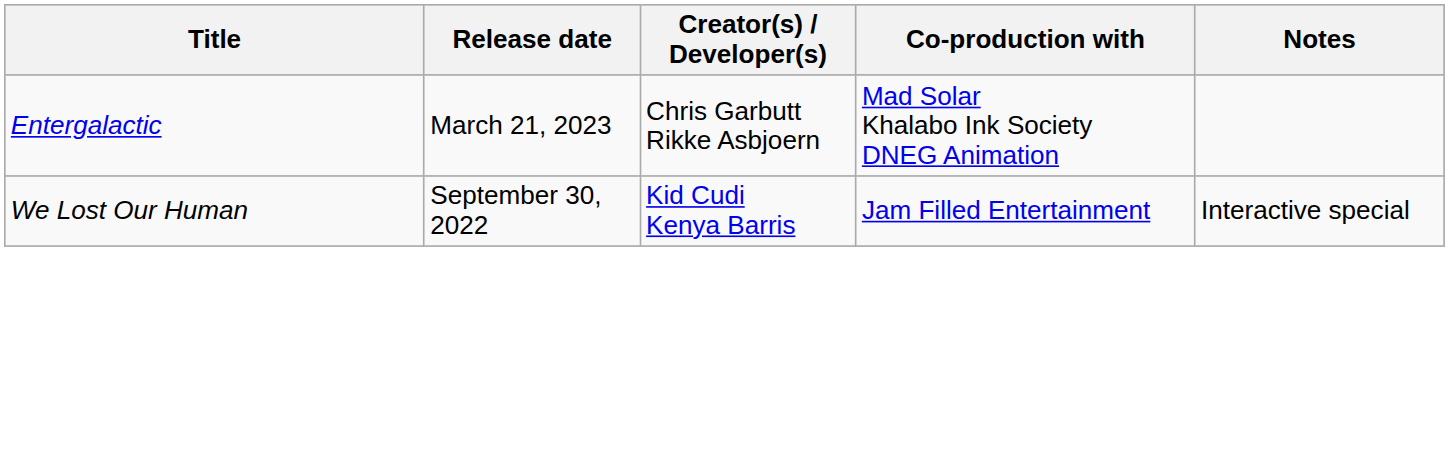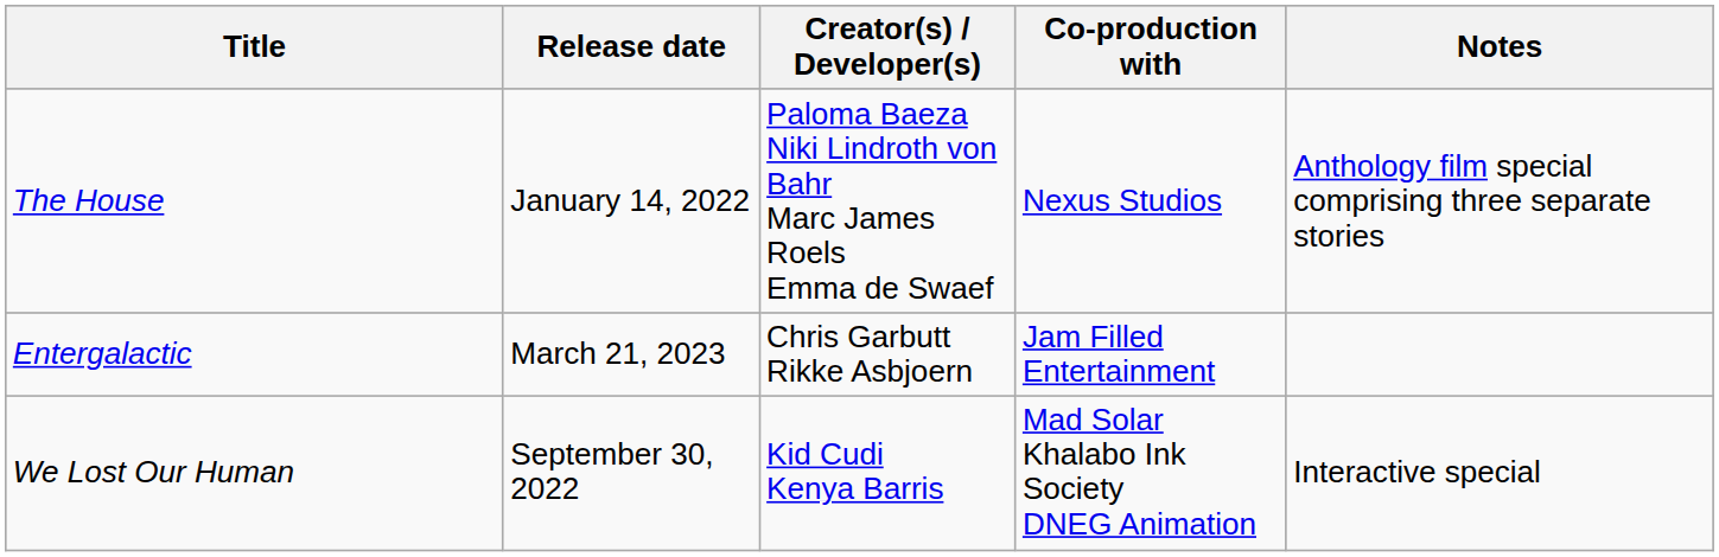+ row: The House | January 14, 2022 | Paloma Baeza Niki Lindroth von Bahr Marc James Roels Emma de Swaef | Nexus Studios | Anthology film special comprising three separate stories
Entergalactic | Co-production with: Mad Solar Khalabo Ink Society DNEG Animation -> Jam Filled Entertainment
We Lost Our Human | Co-production with: Jam Filled Entertainment -> Mad Solar Khalabo Ink Society DNEG Animation
